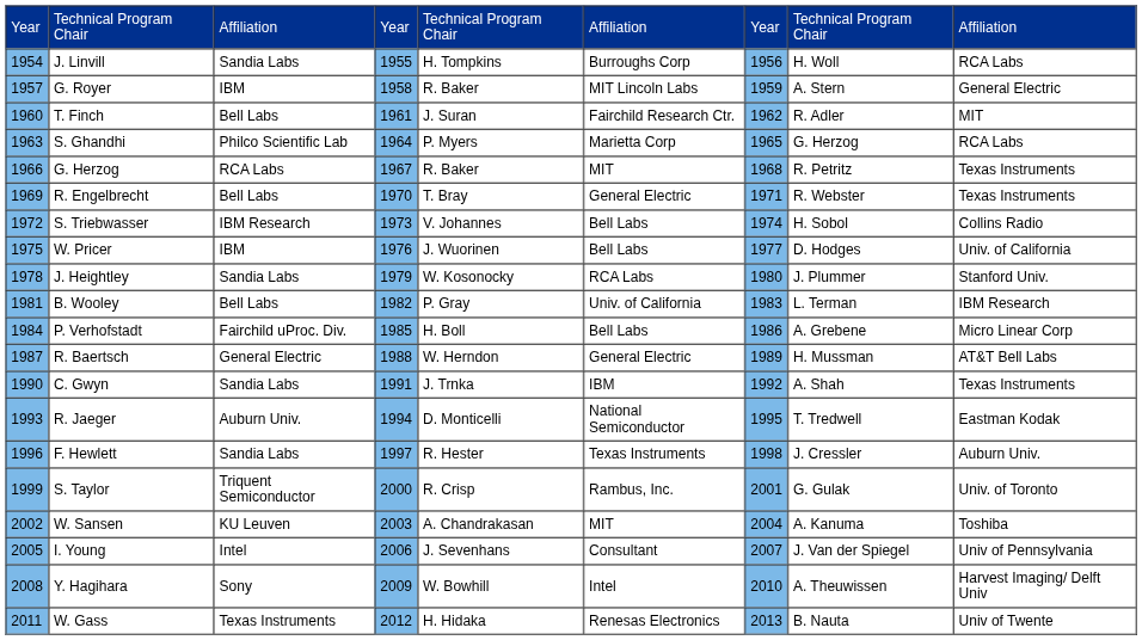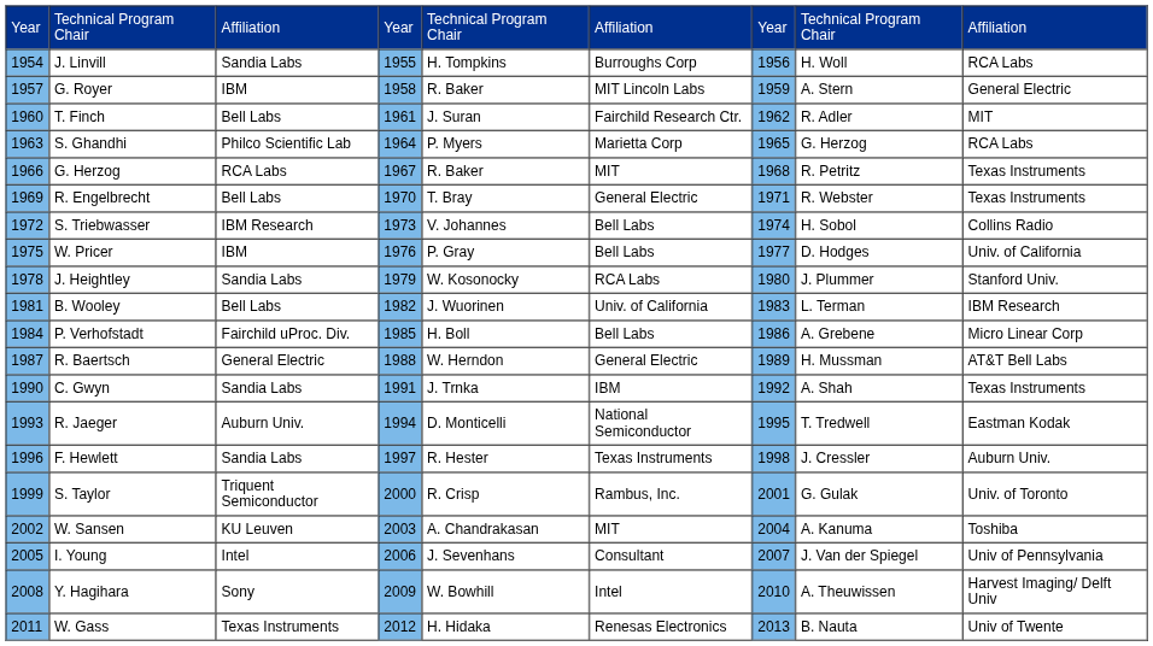W. Pricer | column 5: J. Wuorinen -> P. Gray
B. Wooley | column 5: P. Gray -> J. Wuorinen
